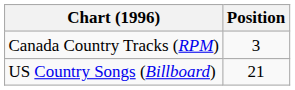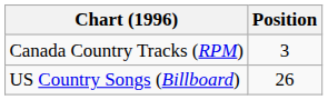US Country Songs (Billboard) | Position: 21 -> 26
